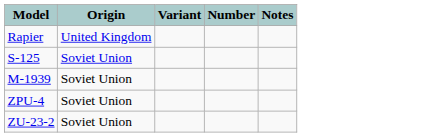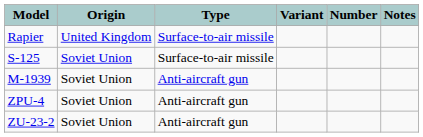+ column: Type | Surface-to-air missile | Surface-to-air missile | Anti-aircraft gun | Anti-aircraft gun | Anti-aircraft gun
